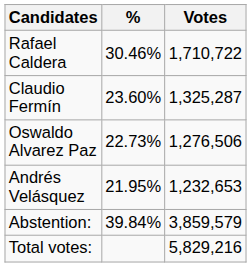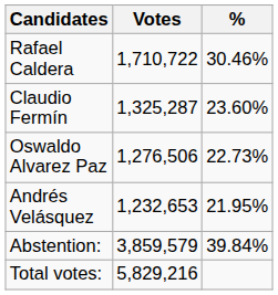columns swapped: Votes <-> %
